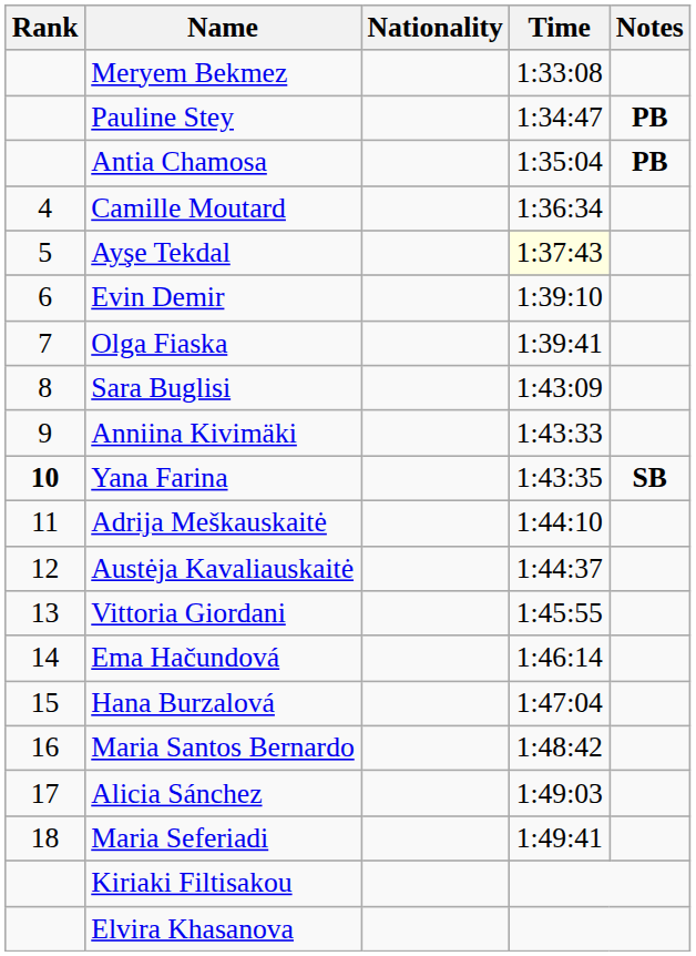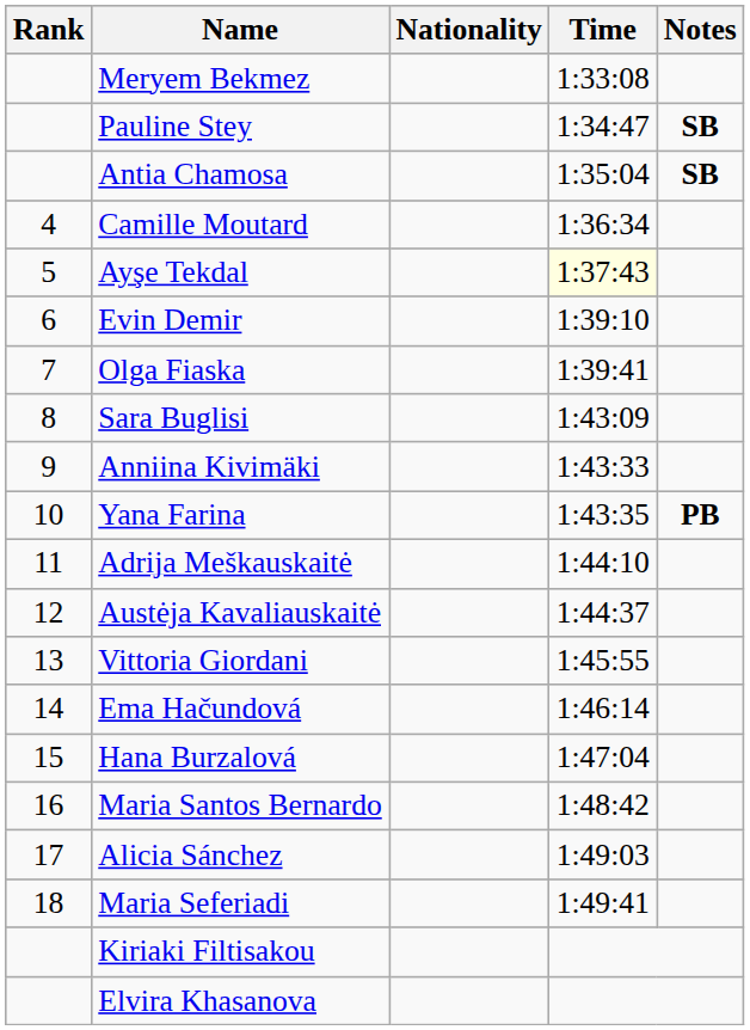Pauline Stey | Notes: PB -> SB
Antia Chamosa | Notes: PB -> SB
Yana Farina | Rank: bold -> normal
Yana Farina | Notes: SB -> PB
